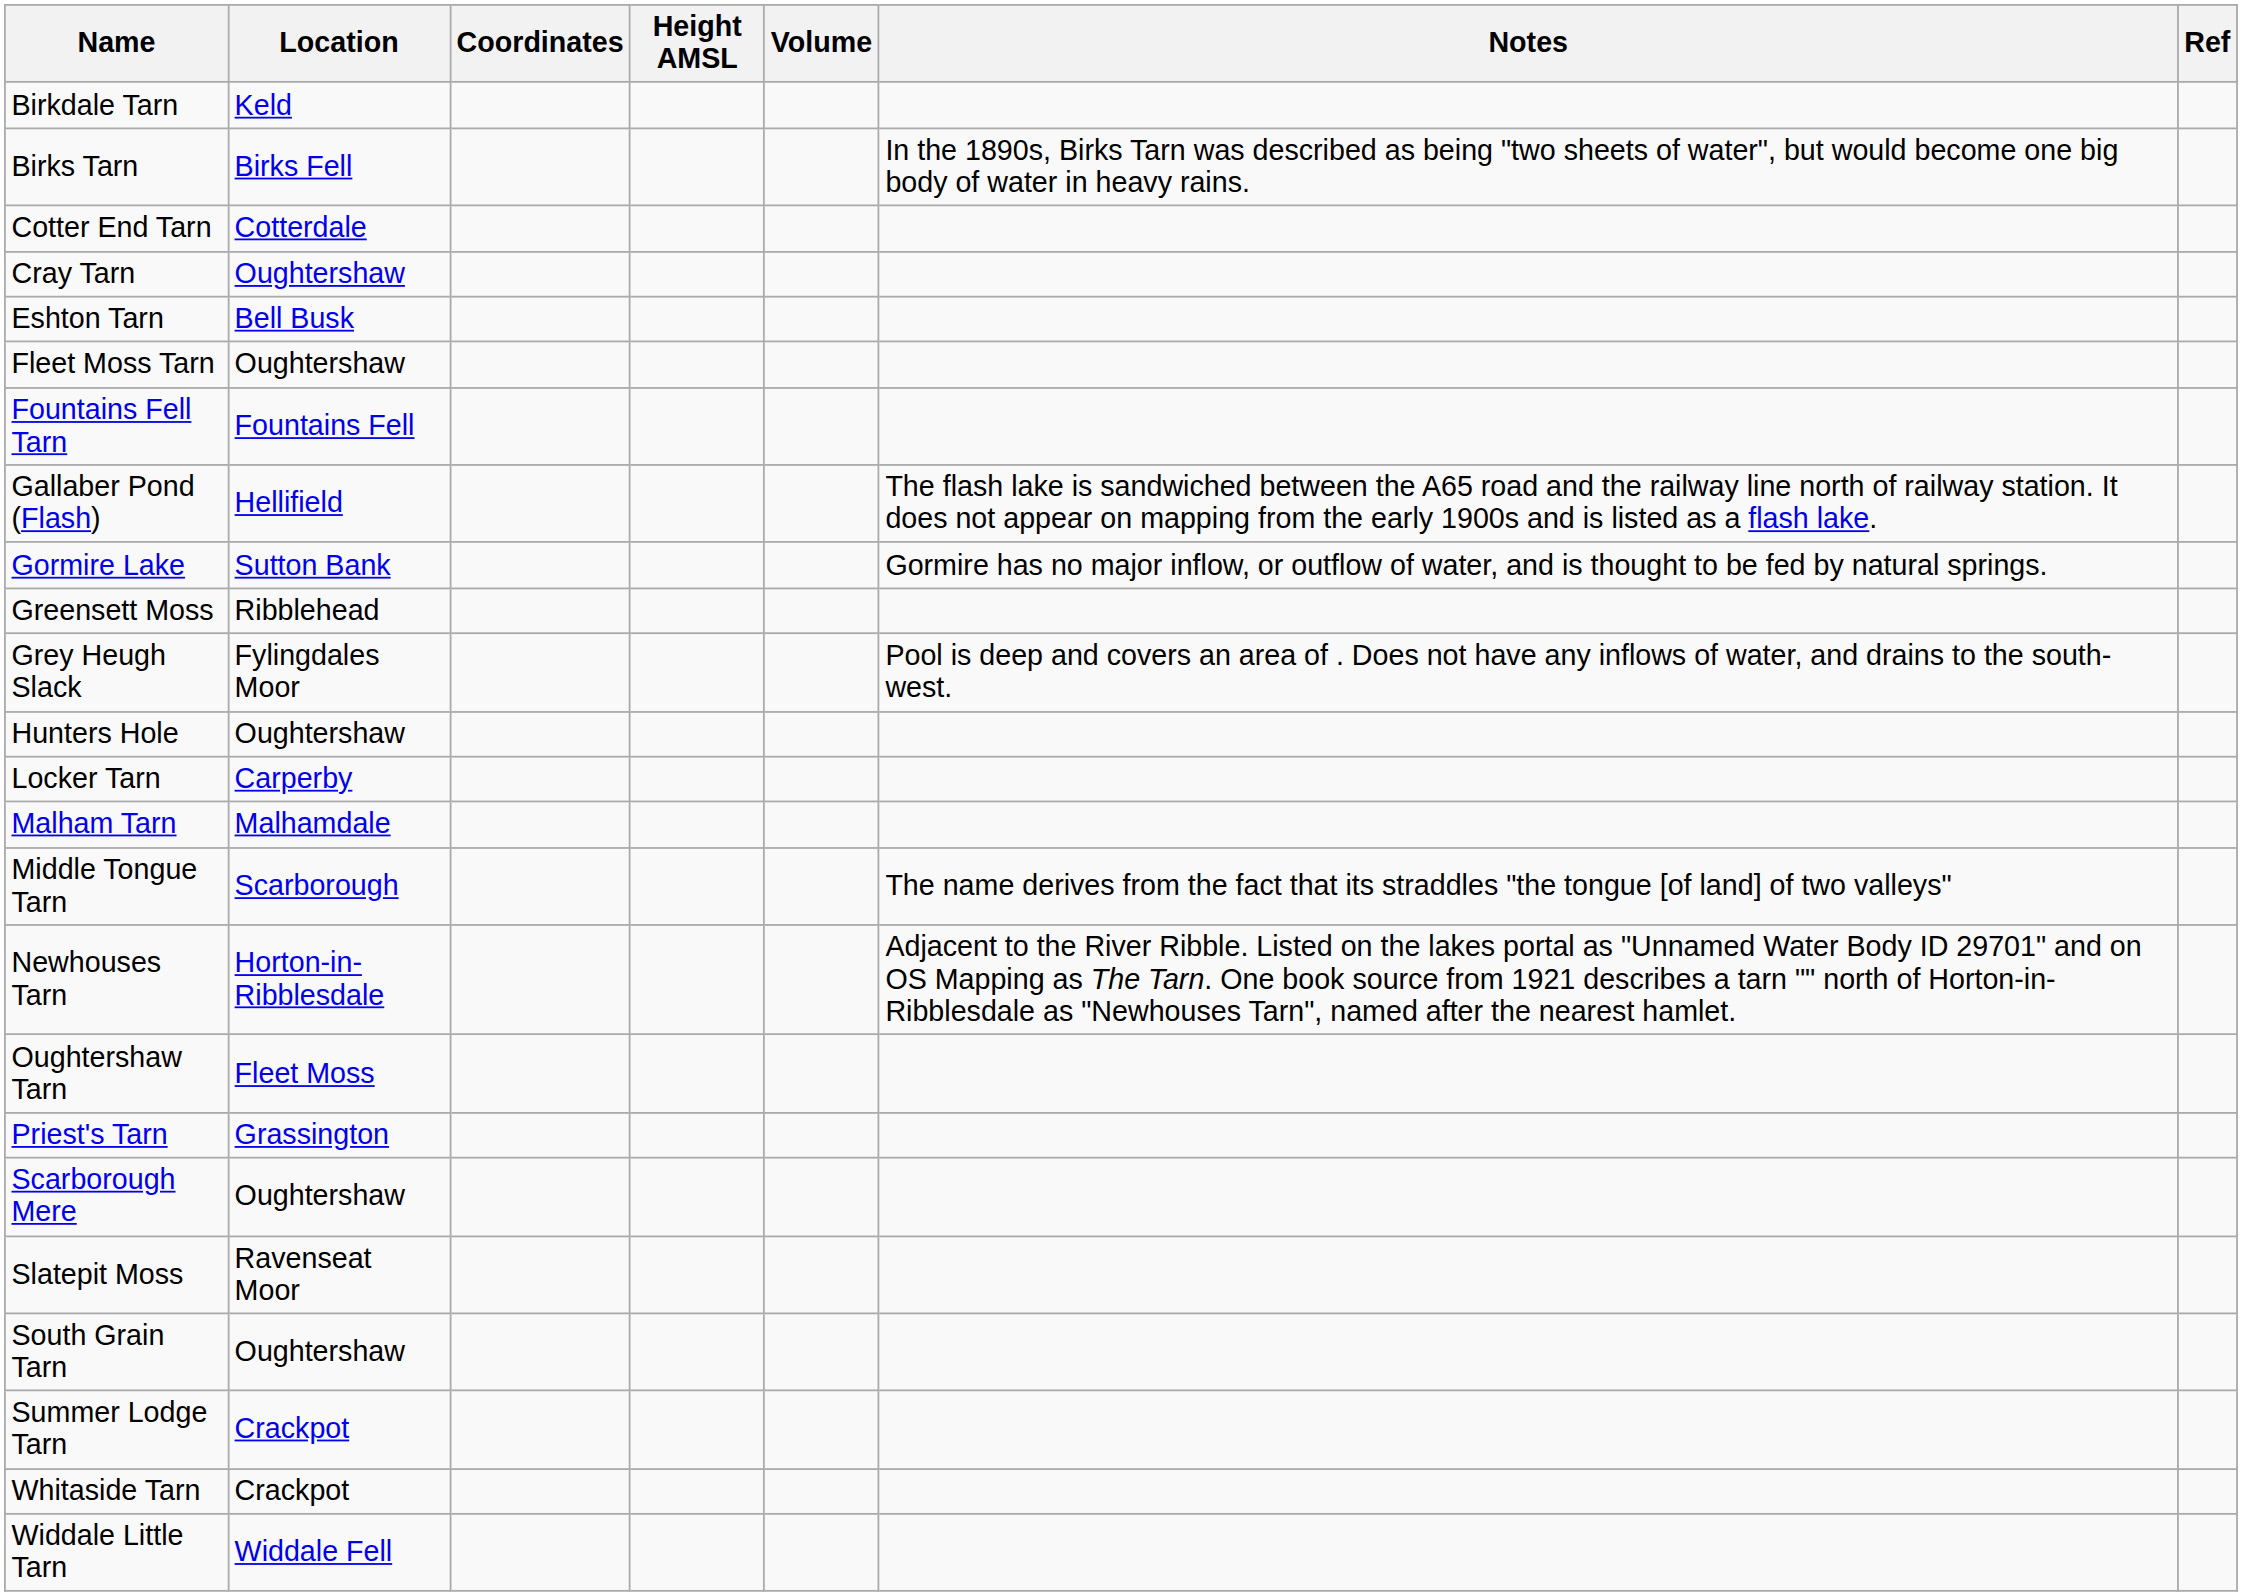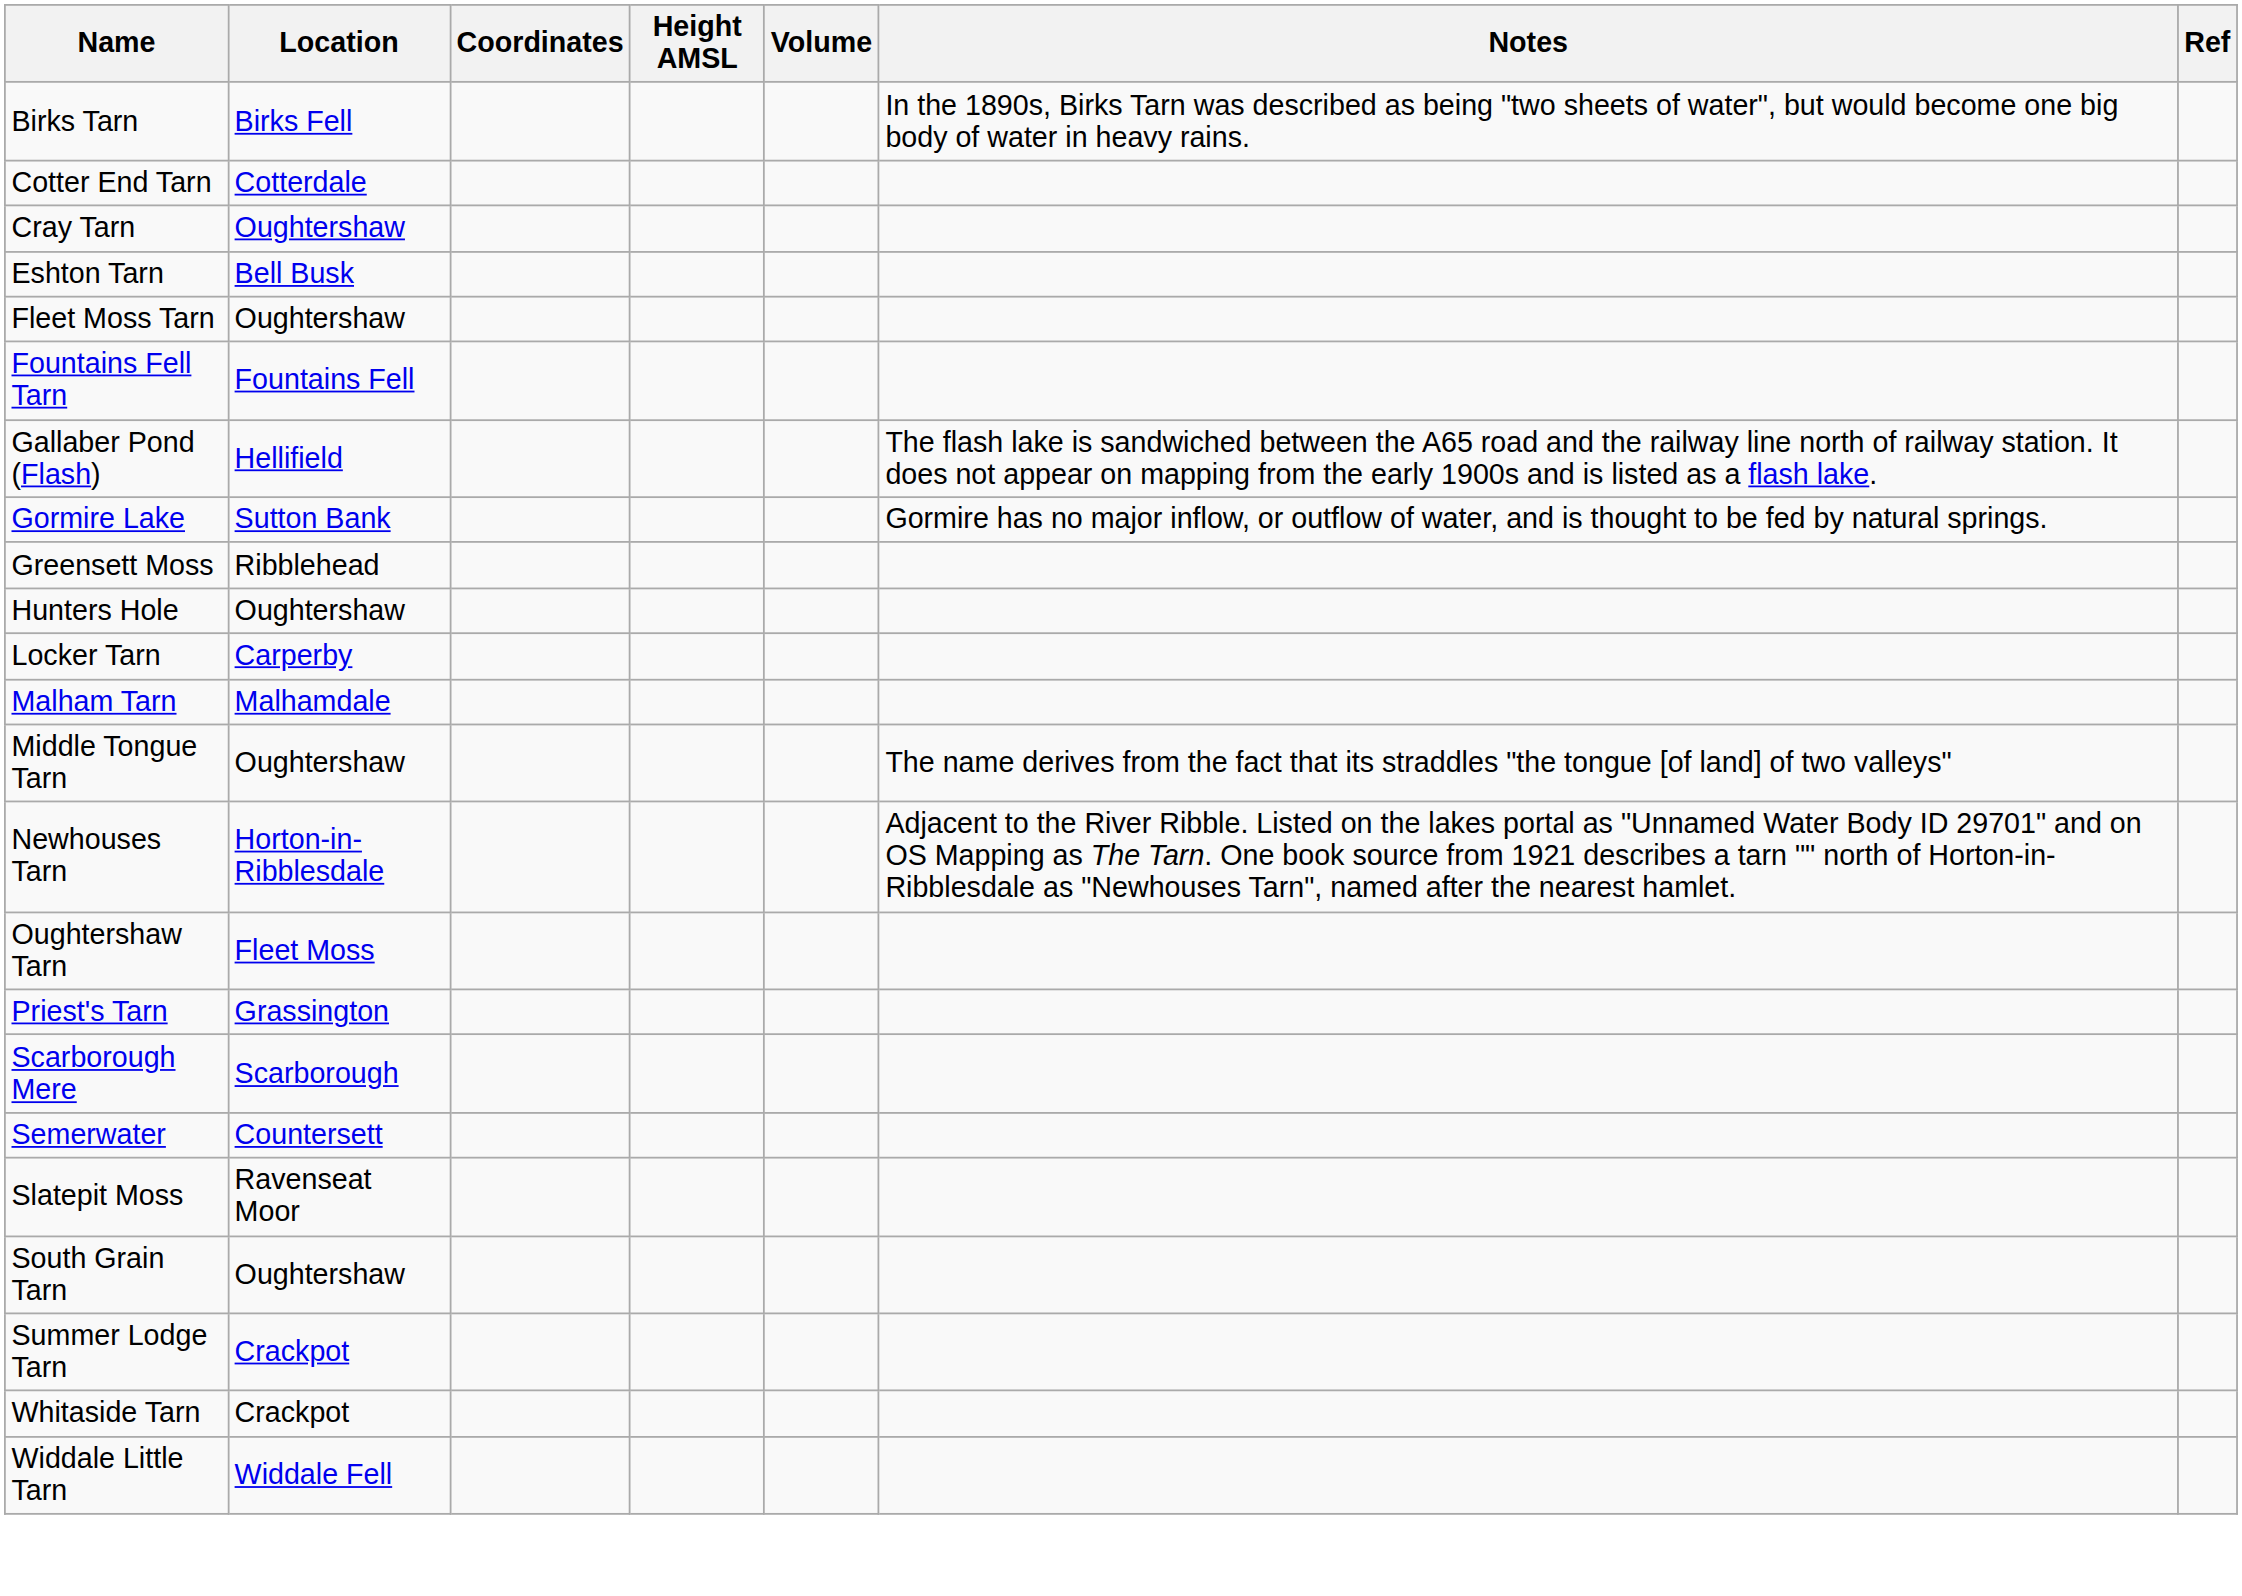- row: Birkdale Tarn | Keld
- row: Grey Heugh Slack | Fylingdales Moor | Pool is deep and covers an area of . Does not have any inflows of water, and drains to the south-west.
Middle Tongue Tarn | Location: Scarborough -> Oughtershaw
Scarborough Mere | Location: Oughtershaw -> Scarborough
+ row: Semerwater | Countersett
